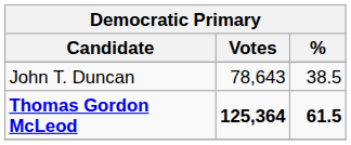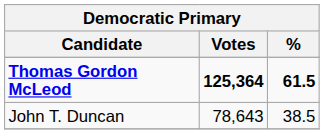rows swapped: Thomas Gordon McLeod <-> John T. Duncan
